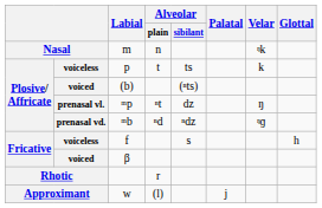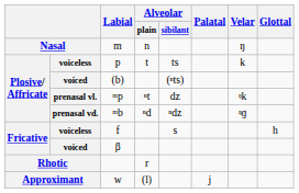m | Velar: ᵑk -> ŋ
ᵐp | Velar: ŋ -> ᵑk
